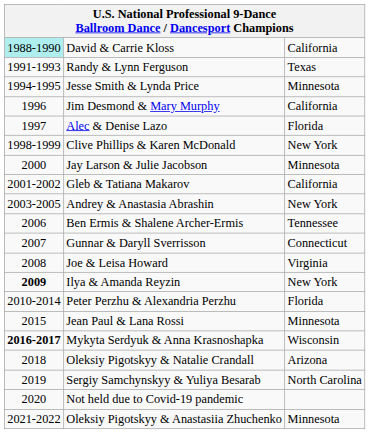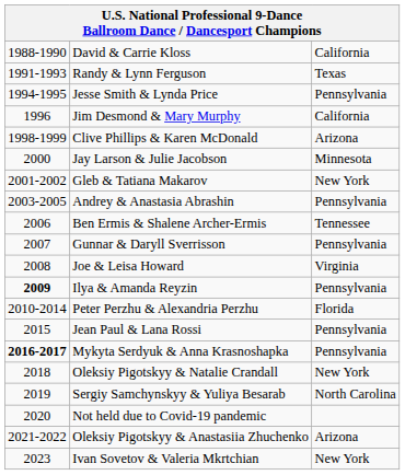David & Carrie Kloss | column 1: paleturquoise background -> no background
Jesse Smith & Lynda Price | column 3: Minnesota -> Pennsylvania
- row: 1997 | Alec & Denise Lazo | Florida
Clive Phillips & Karen McDonald | column 3: New York -> Arizona
Gleb & Tatiana Makarov | column 3: California -> New York
Andrey & Anastasia Abrashin | column 3: New York -> Pennsylvania
Gunnar & Daryll Sverrisson | column 3: Connecticut -> Pennsylvania
Ilya & Amanda Reyzin | column 3: New York -> Pennsylvania
Jean Paul & Lana Rossi | column 3: Minnesota -> Pennsylvania
Mykyta Serdyuk & Anna Krasnoshapka | column 3: Wisconsin -> Pennsylvania
Oleksiy Pigotskyy & Natalie Crandall | column 3: Arizona -> New York
Oleksiy Pigotskyy & Anastasiia Zhuchenko | column 3: Minnesota -> Arizona
+ row: 2023 | Ivan Sovetov & Valeria Mkrtchian | New York
